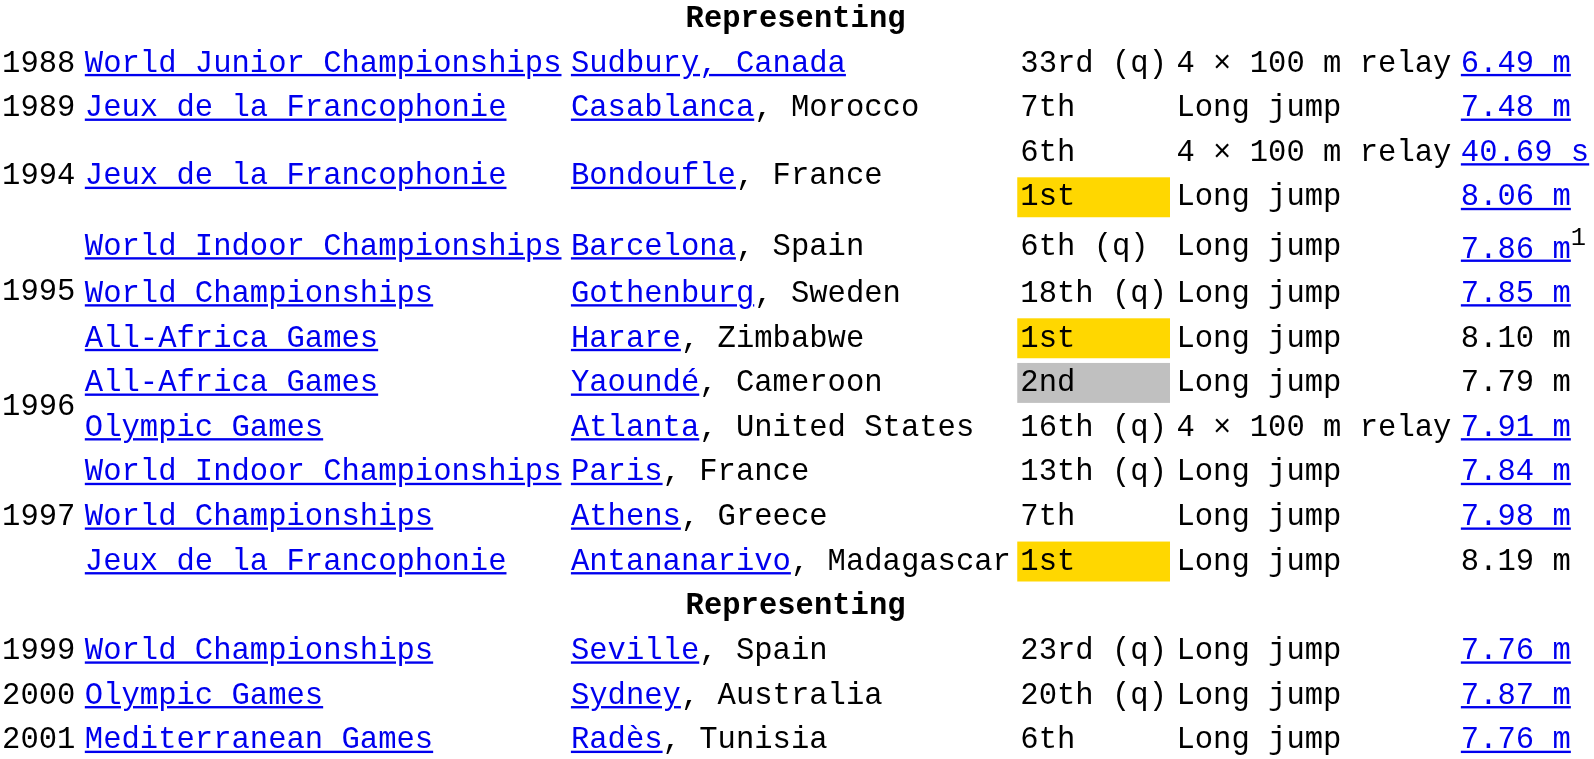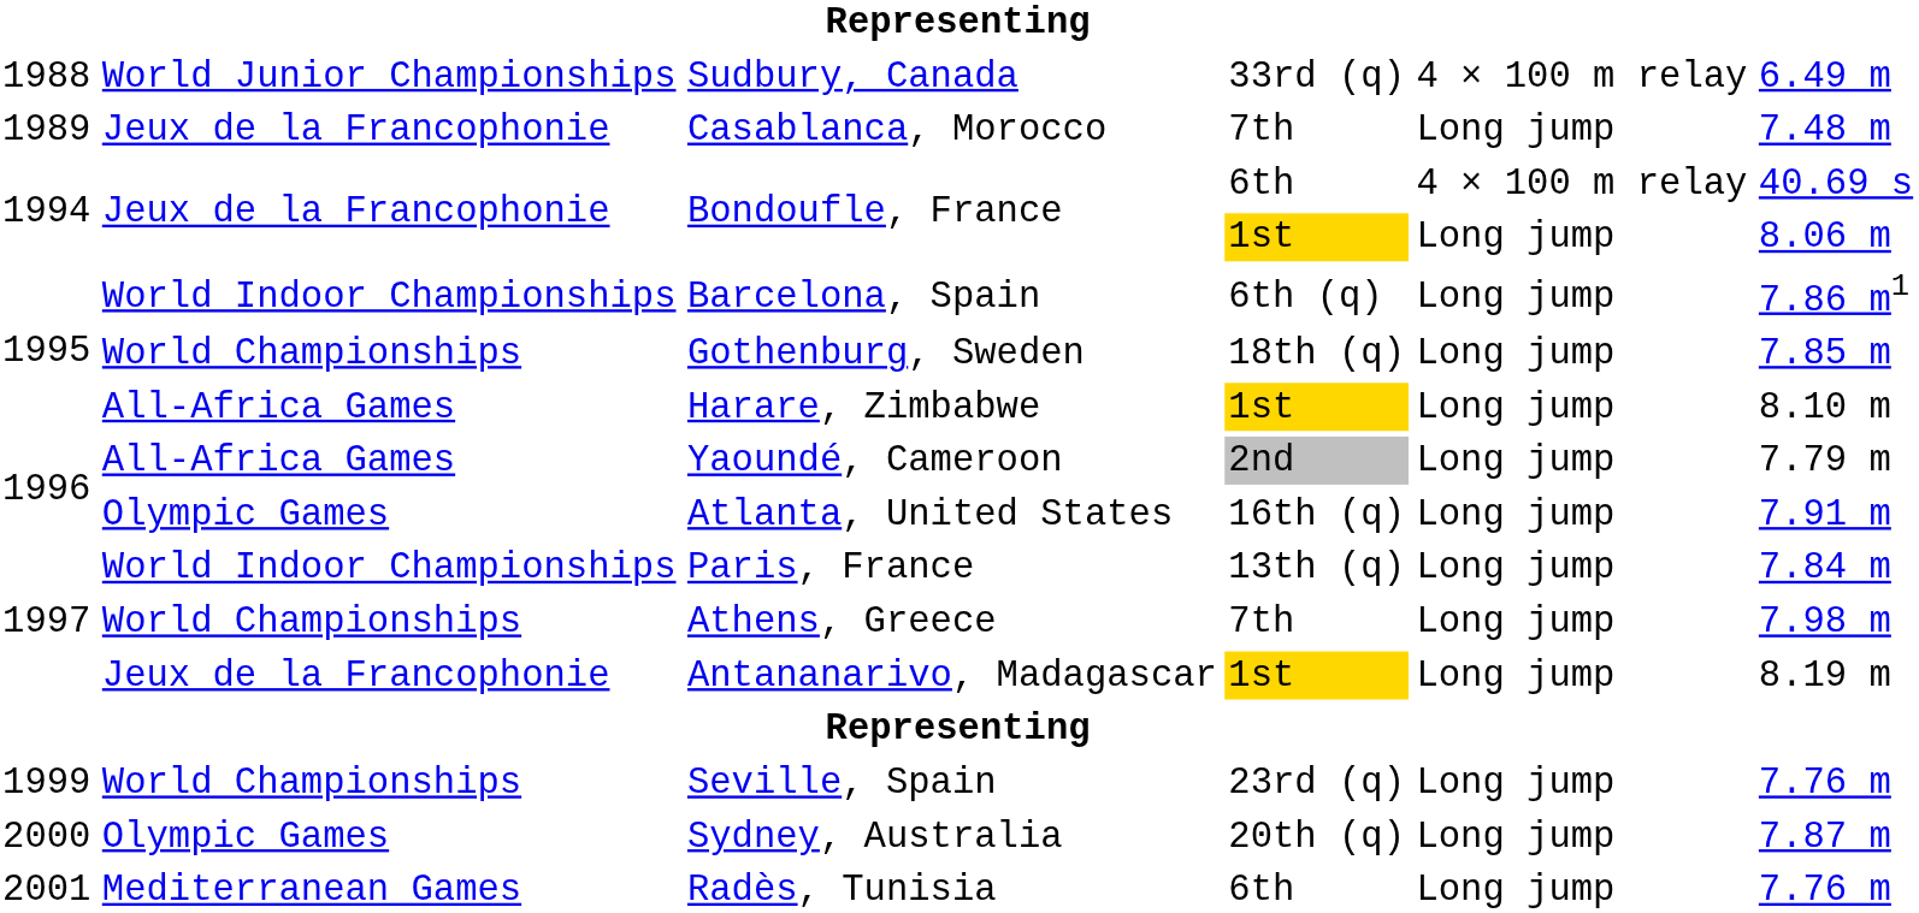Atlanta, United States | column 5: 4 × 100 m relay -> Long jump
